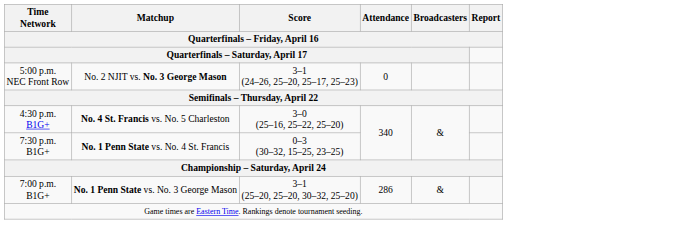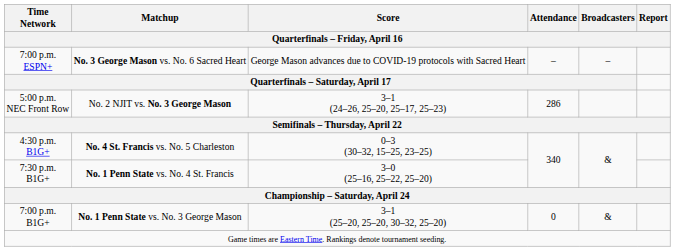+ row: 7:00 p.m. ESPN+ | No. 3 George Mason vs. No. 6 Sacred Heart | George Mason advances due to COVID-19 protocols with Sacred Heart | – | –
5:00 p.m. NEC Front Row | Attendance: 0 -> 286
4:30 p.m. B1G+ | Score: 3–0 (25–16, 25–22, 25–20) -> 0–3 (30–32, 15–25, 23–25)
7:30 p.m. B1G+ | Score: 0–3 (30–32, 15–25, 23–25) -> 3–0 (25–16, 25–22, 25–20)
7:00 p.m. B1G+ | Attendance: 286 -> 0
